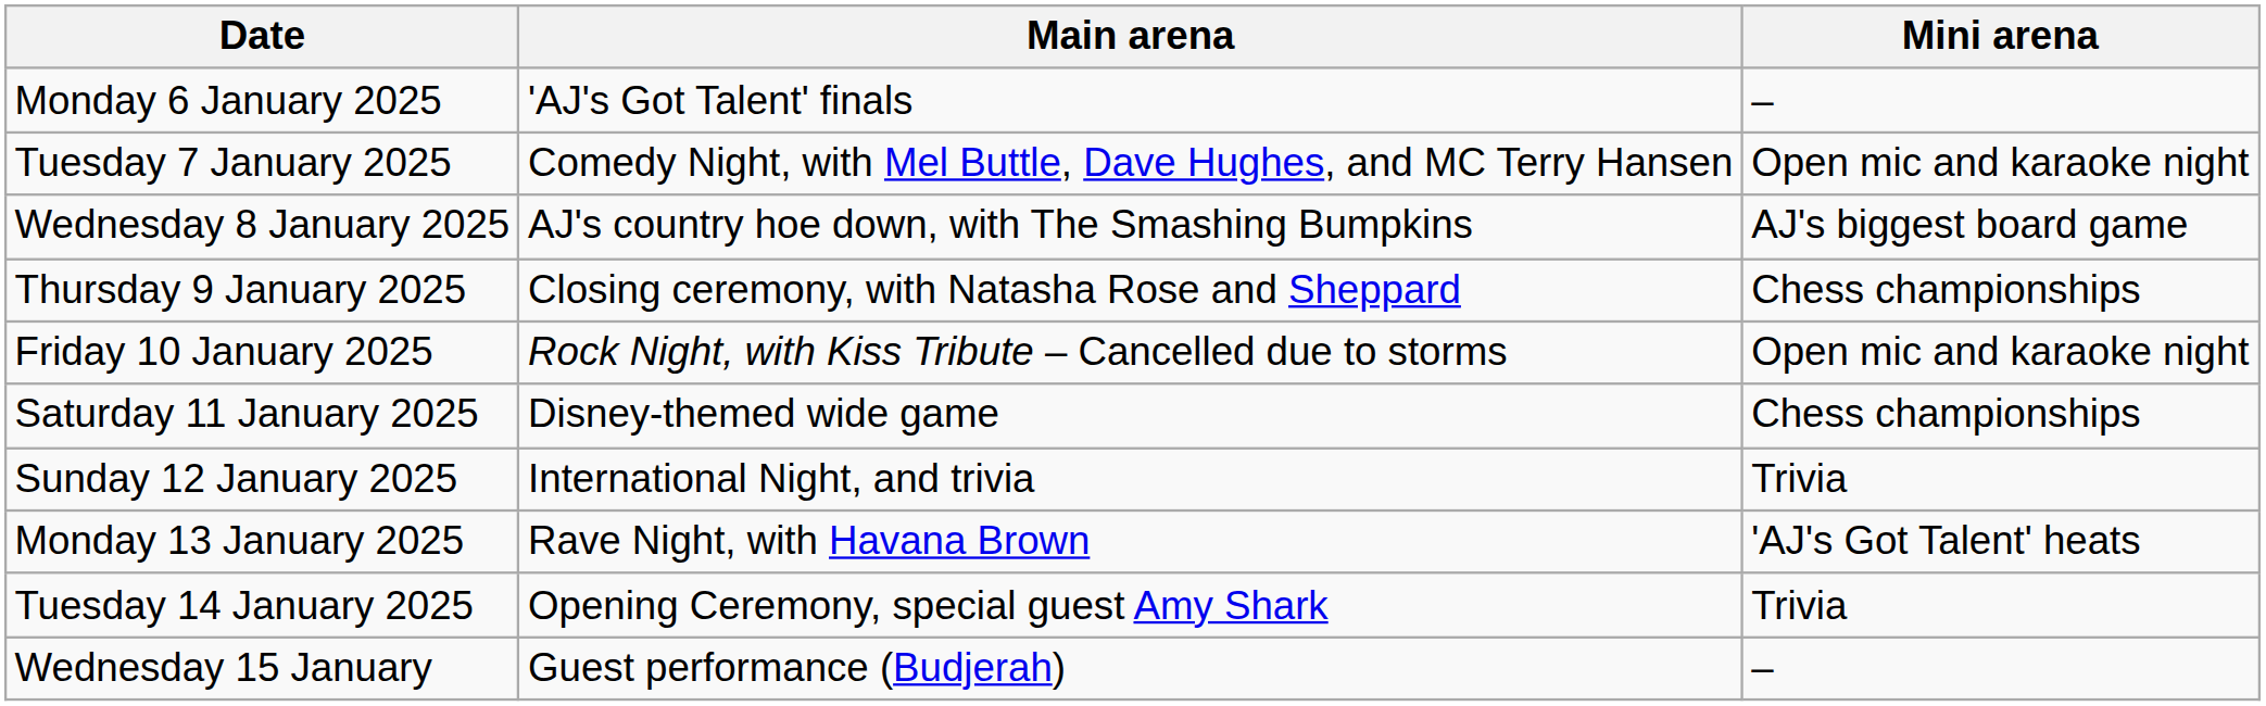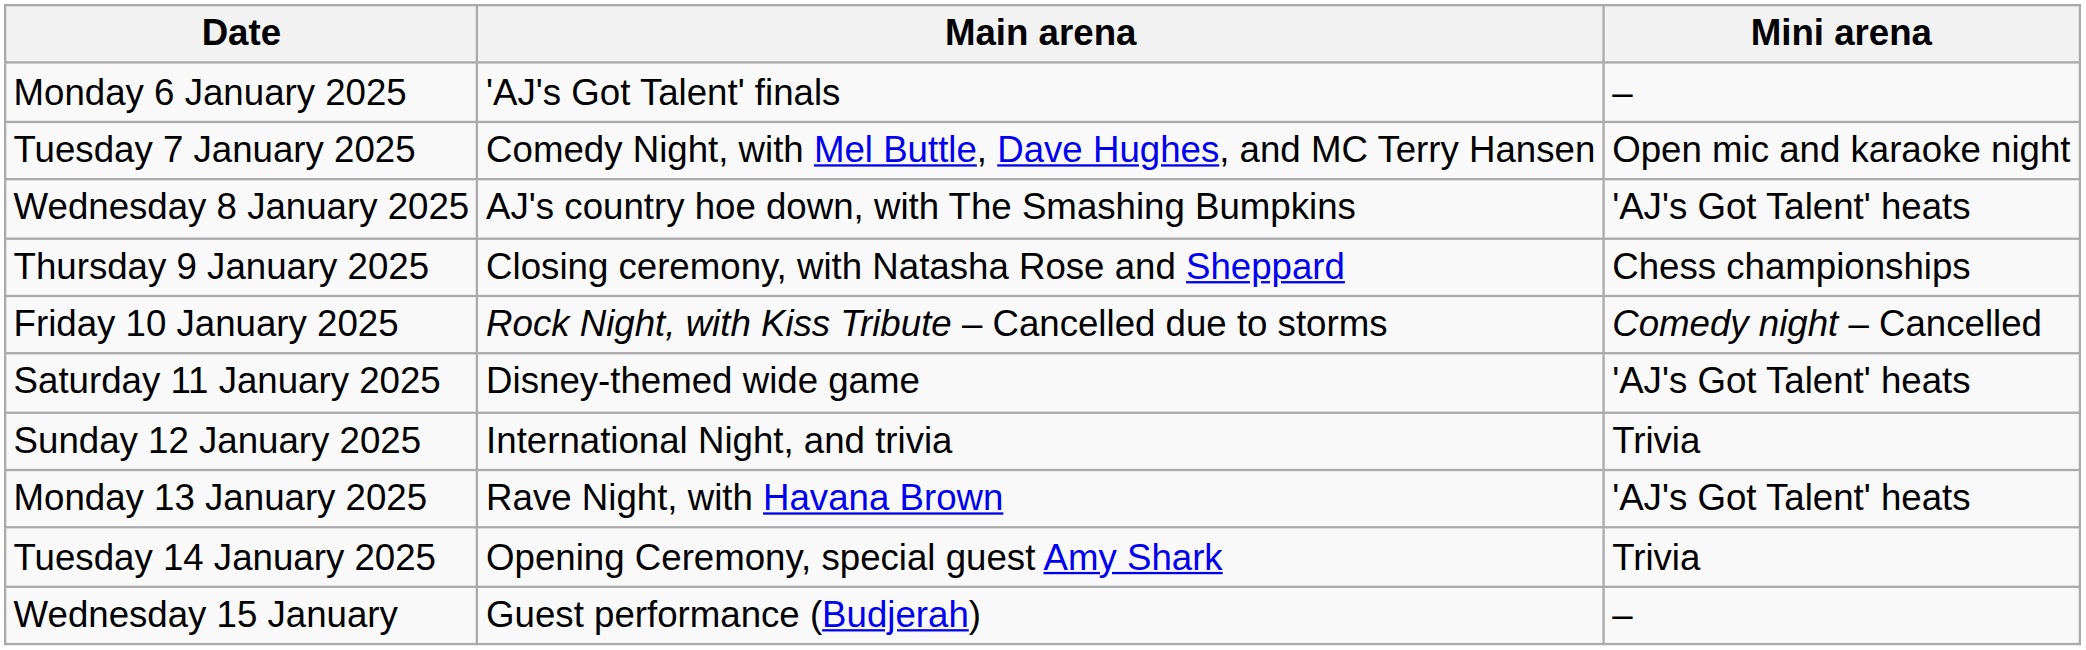Wednesday 8 January 2025 | Mini arena: AJ's biggest board game -> 'AJ's Got Talent' heats
Friday 10 January 2025 | Mini arena: Open mic and karaoke night -> Comedy night – Cancelled
Saturday 11 January 2025 | Mini arena: Chess championships -> 'AJ's Got Talent' heats
